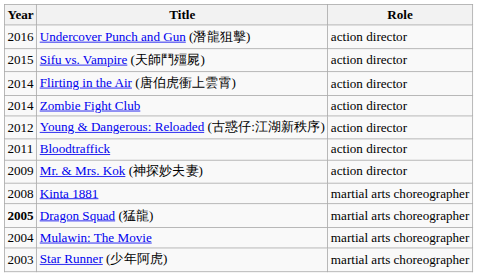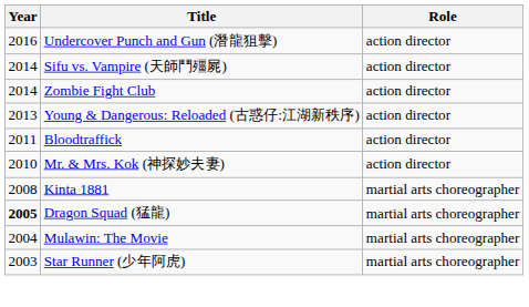Sifu vs. Vampire (天師鬥殭屍) | Year: 2015 -> 2014
- row: 2014 | Flirting in the Air (唐伯虎衝上雲霄) | action director
Young & Dangerous: Reloaded (古惑仔:江湖新秩序) | Year: 2012 -> 2013
Mr. & Mrs. Kok (神探妙夫妻) | Year: 2009 -> 2010
